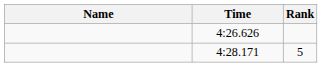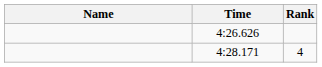4:28.171 | Rank: 5 -> 4
